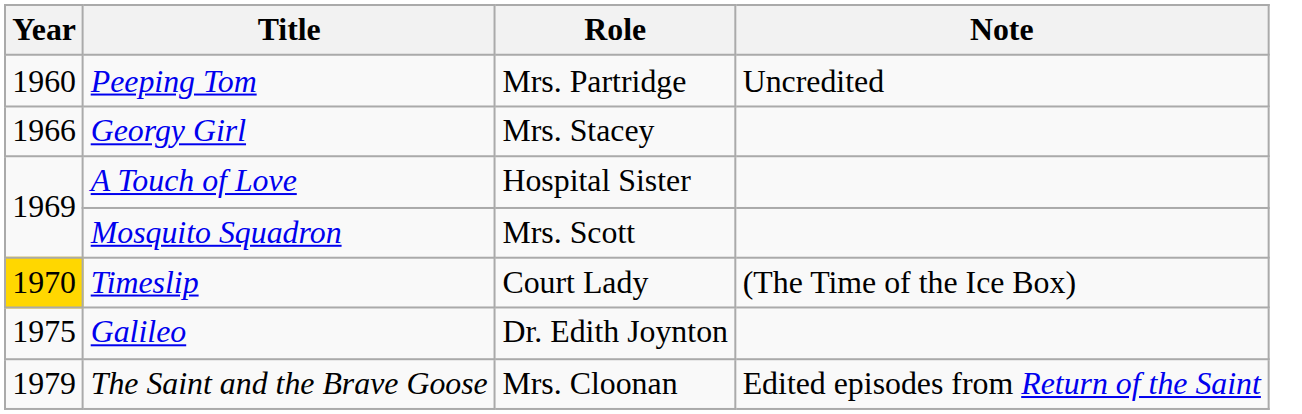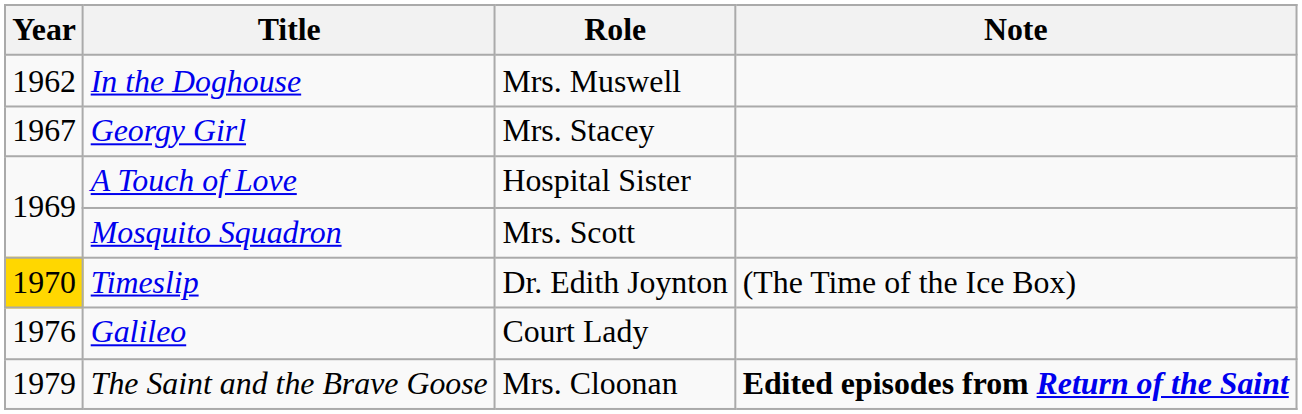- row: 1960 | Peeping Tom | Mrs. Partridge | Uncredited
+ row: 1962 | In the Doghouse | Mrs. Muswell
Georgy Girl | Year: 1966 -> 1967
Timeslip | Role: Court Lady -> Dr. Edith Joynton
Galileo | Year: 1975 -> 1976
Galileo | Role: Dr. Edith Joynton -> Court Lady
The Saint and the Brave Goose | Note: normal -> bold
